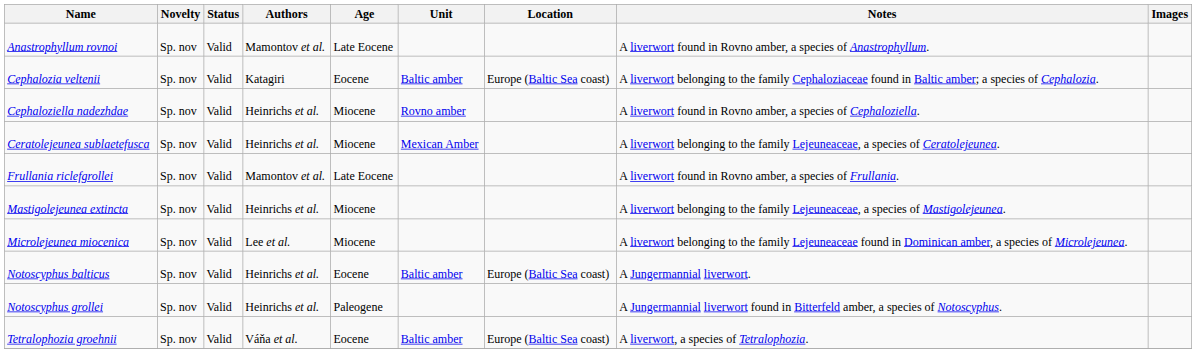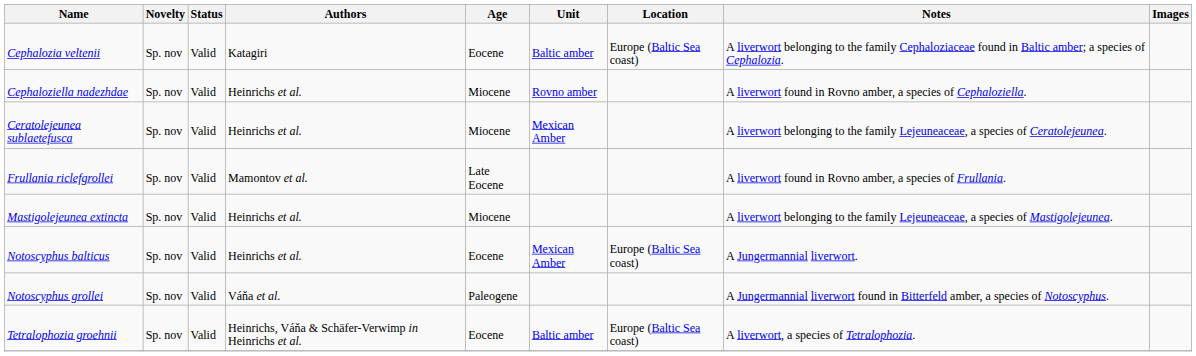- row: Anastrophyllum rovnoi | Sp. nov | Valid | Mamontov et al. | Late Eocene | A liverwort found in Rovno amber, a species of Anastrophyllum.
- row: Microlejeunea miocenica | Sp. nov | Valid | Lee et al. | Miocene | A liverwort belonging to the family Lejeuneaceae found in Dominican amber, a species of Microlejeunea.
Notoscyphus balticus | Unit: Baltic amber -> Mexican Amber
Notoscyphus grollei | Authors: Heinrichs et al. -> Váňa et al.
Tetralophozia groehnii | Authors: Váňa et al. -> Heinrichs, Váňa & Schäfer-Verwimp in Heinrichs et al.
